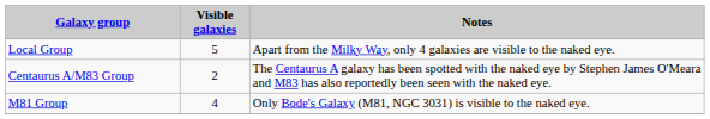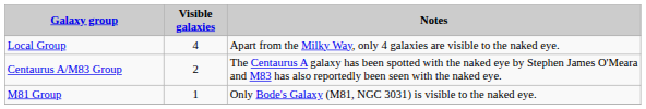Local Group | Visible galaxies: 5 -> 4
M81 Group | Visible galaxies: 4 -> 1
